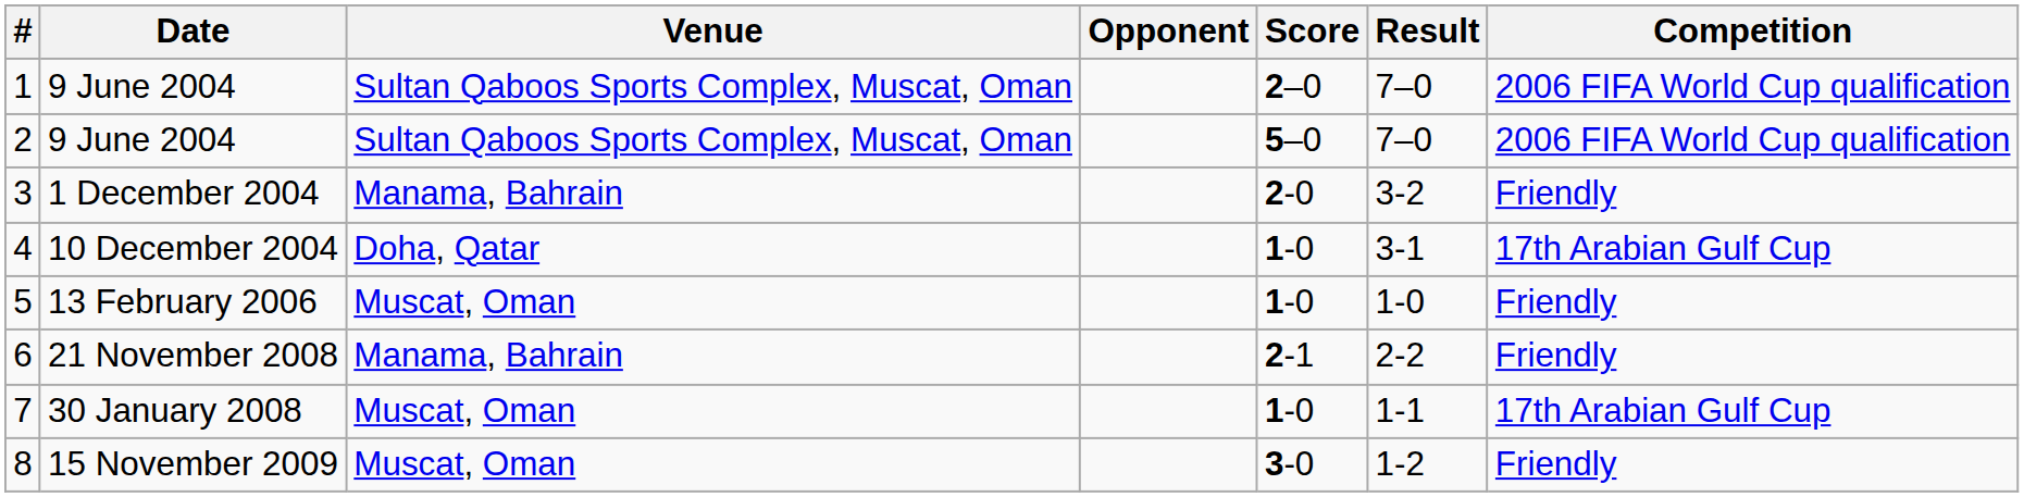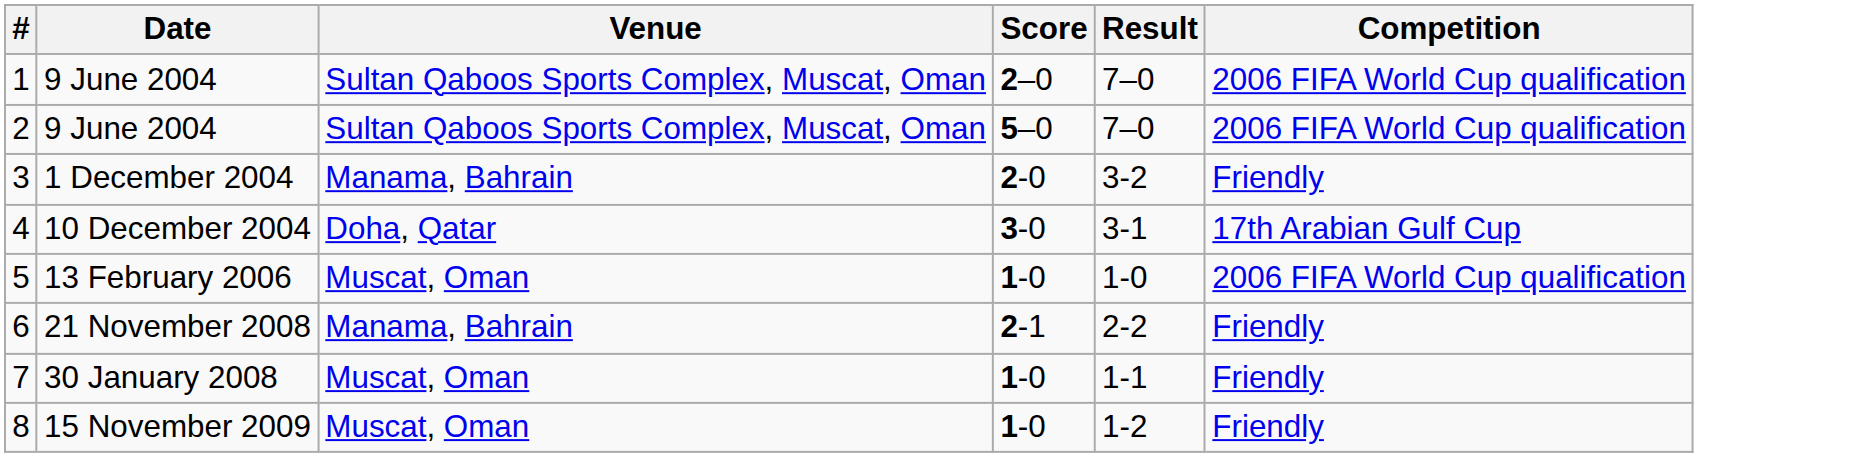- column: Opponent
4 | Score: 1-0 -> 3-0
5 | Competition: Friendly -> 2006 FIFA World Cup qualification
7 | Competition: 17th Arabian Gulf Cup -> Friendly
8 | Score: 3-0 -> 1-0
